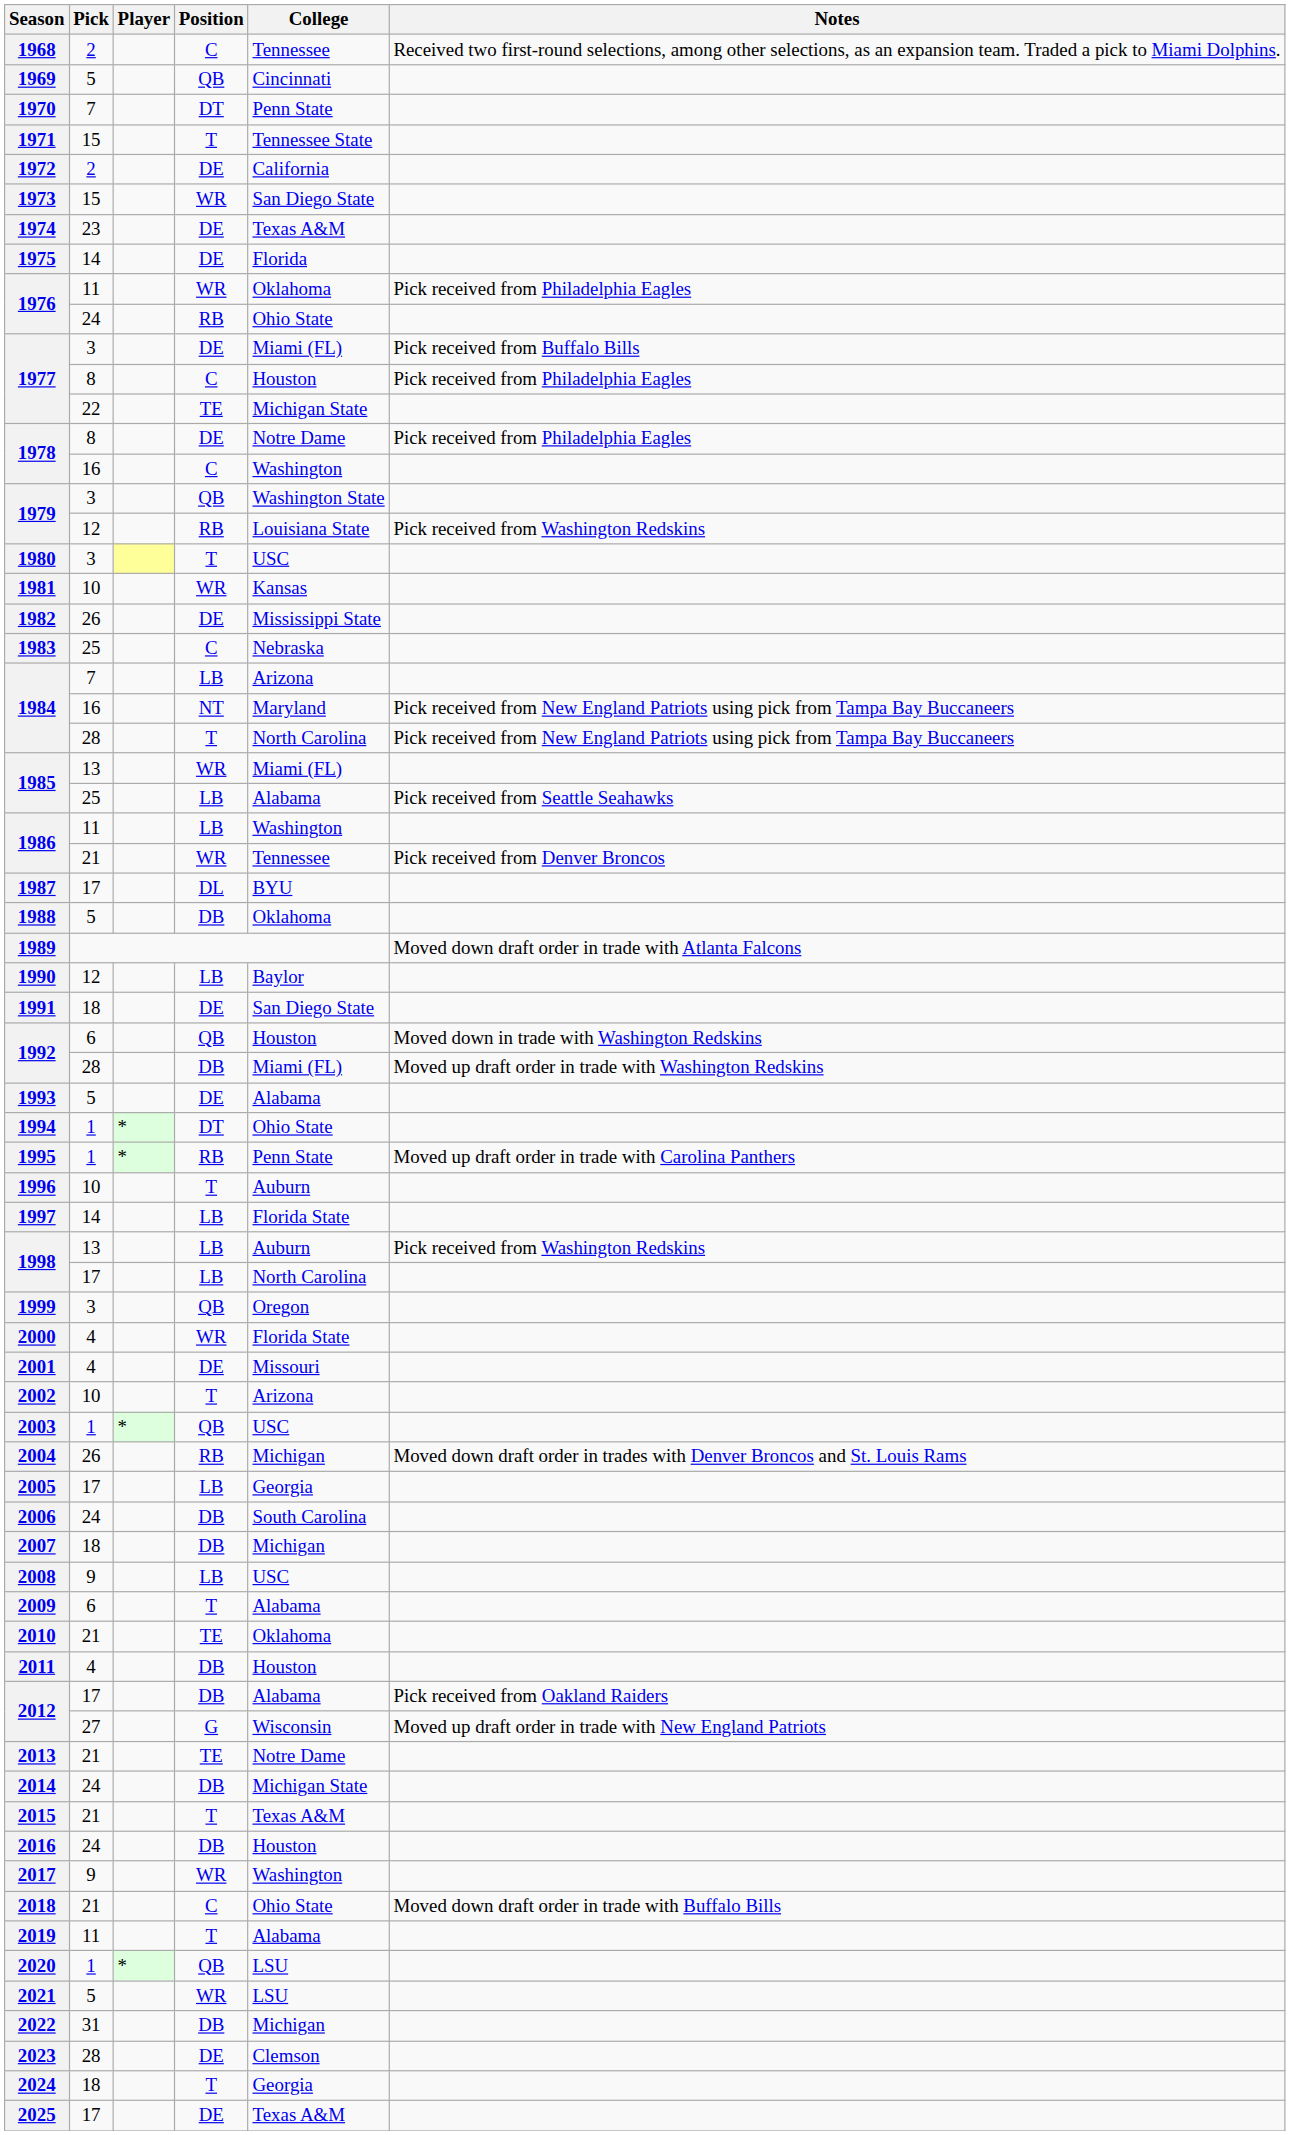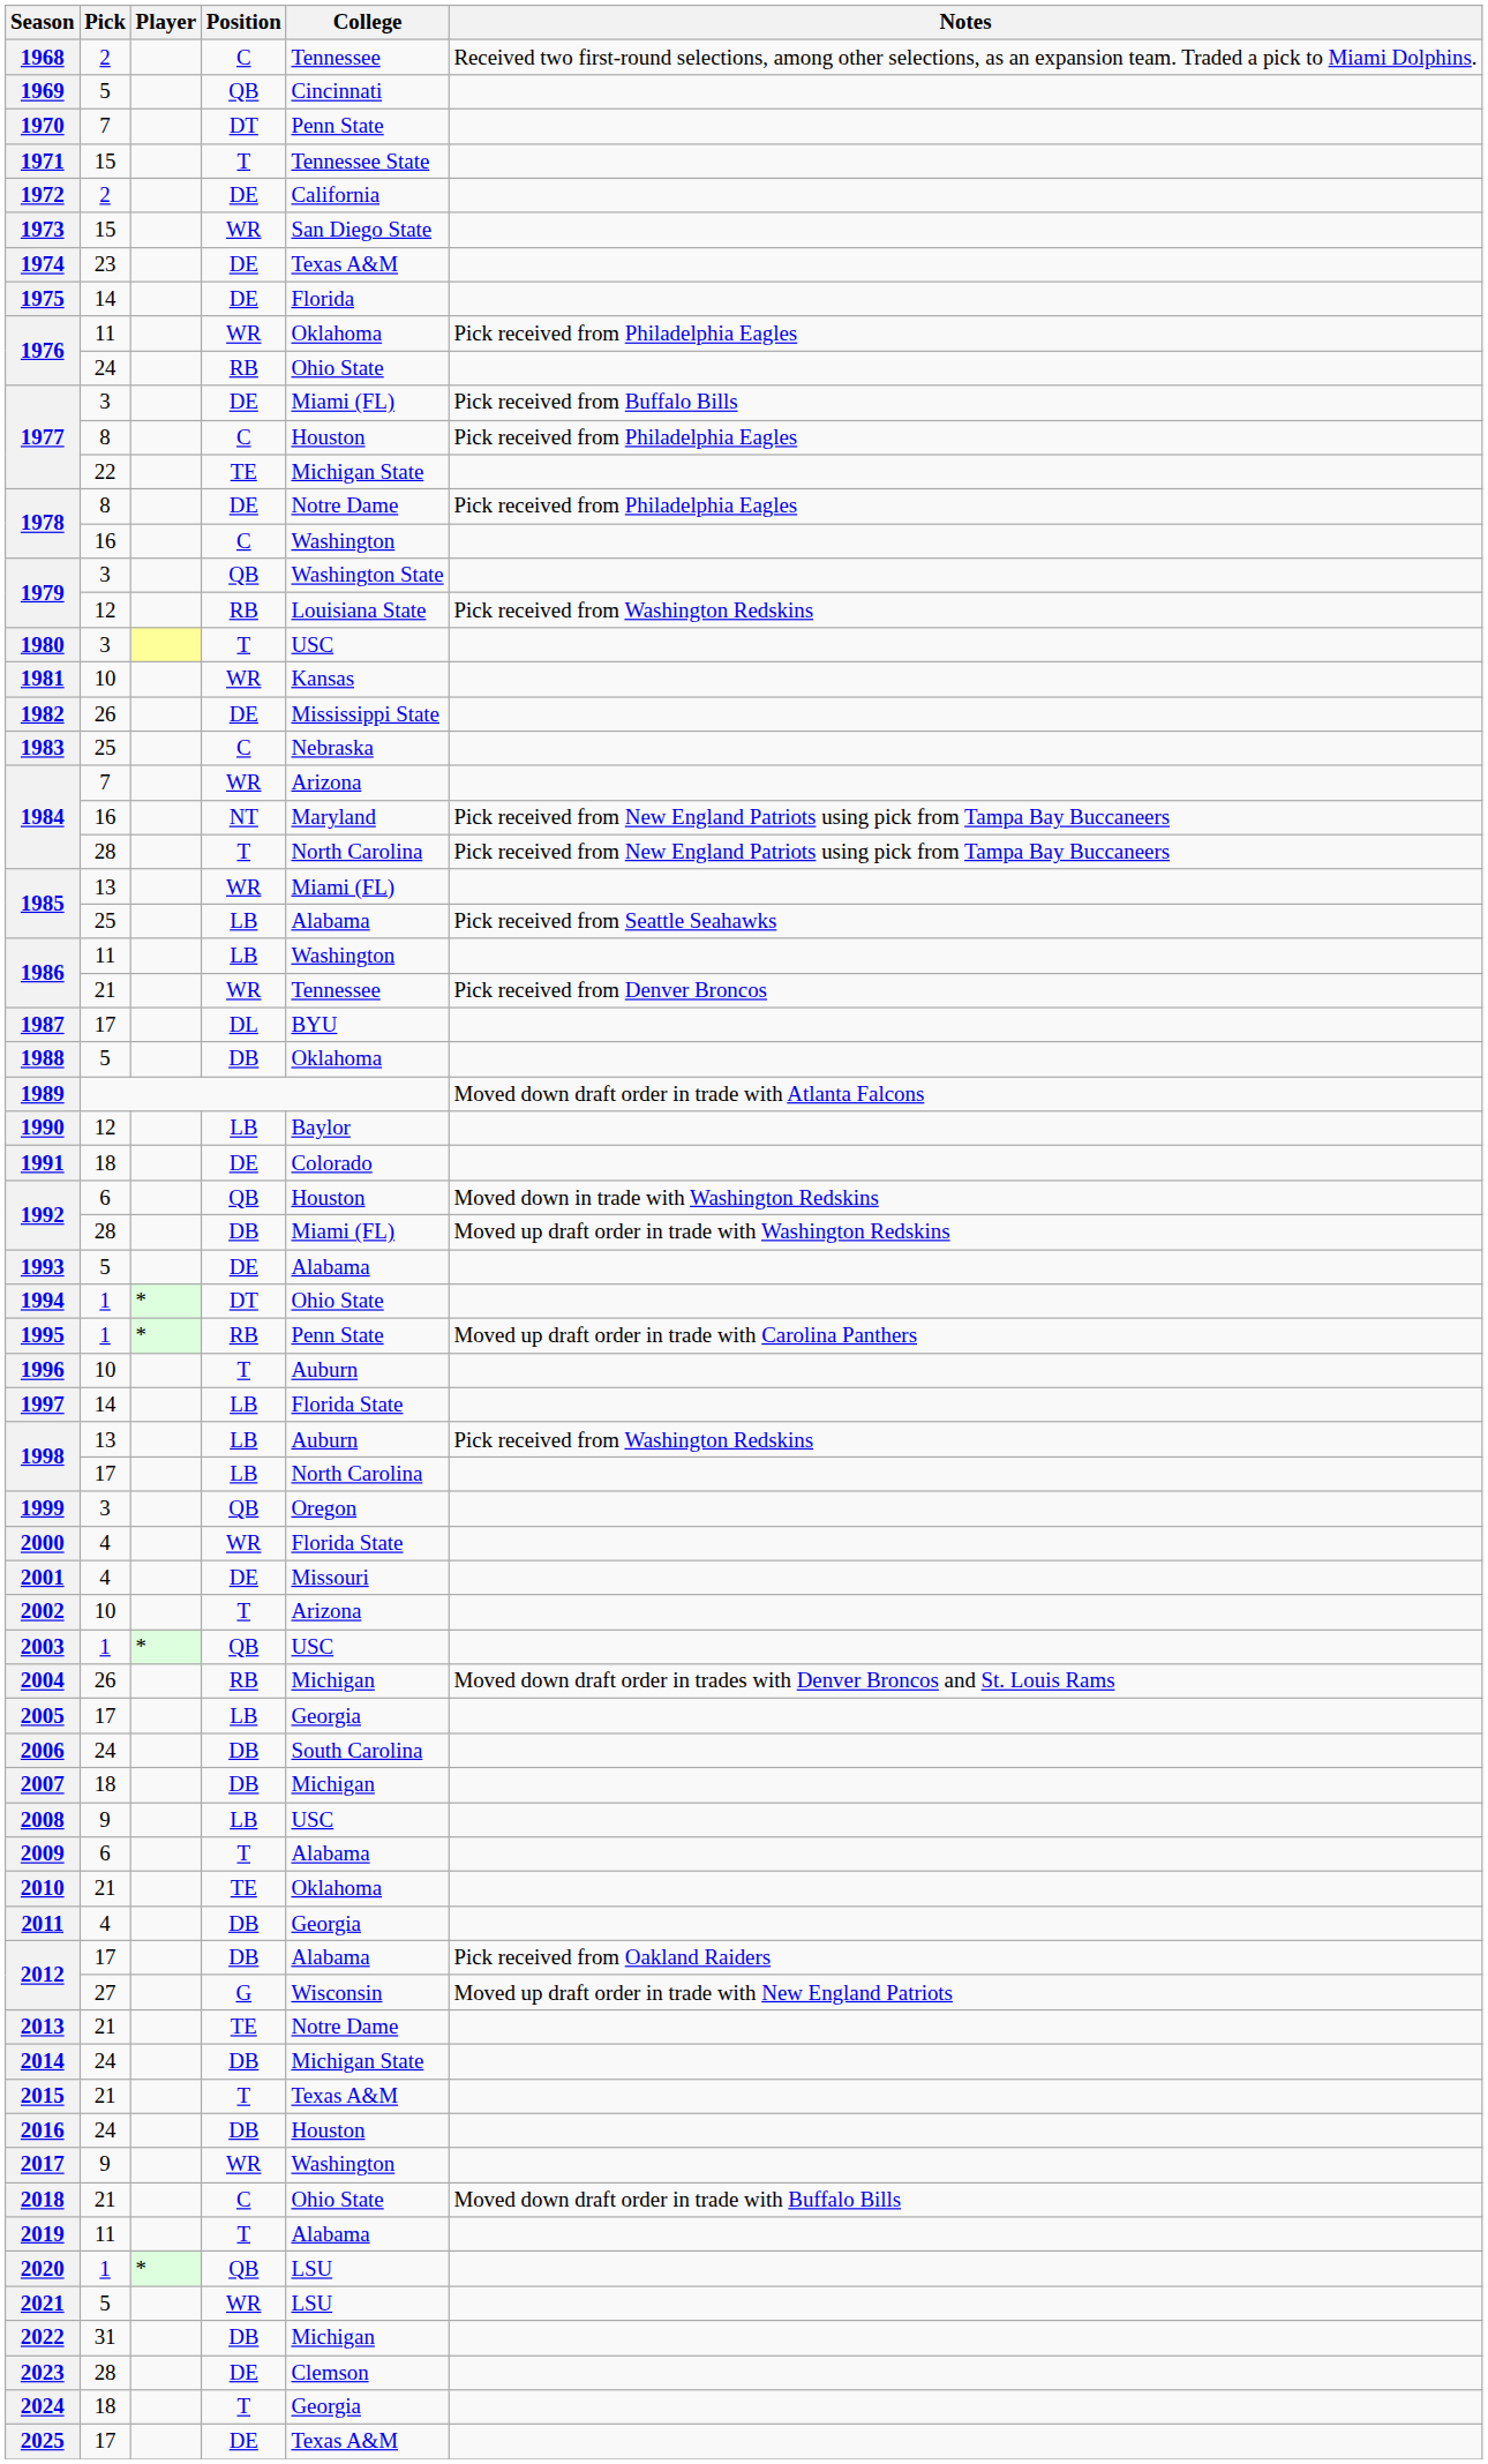1984 / 7 | Position: LB -> WR
1991 | College: San Diego State -> Colorado
2011 | College: Houston -> Georgia
